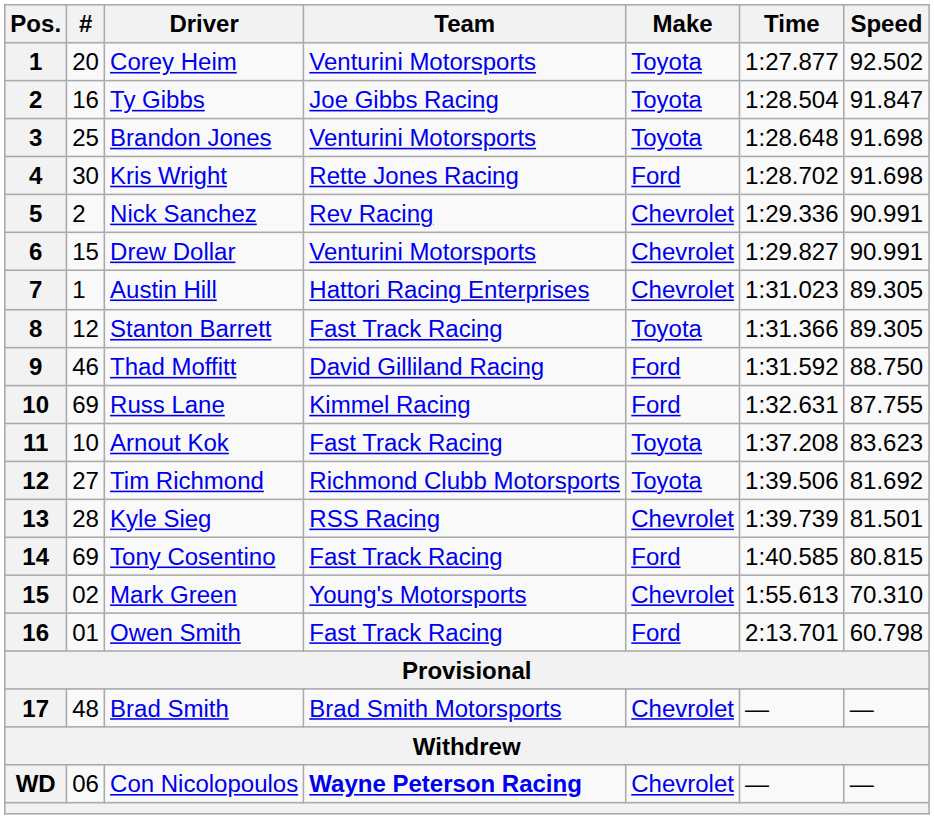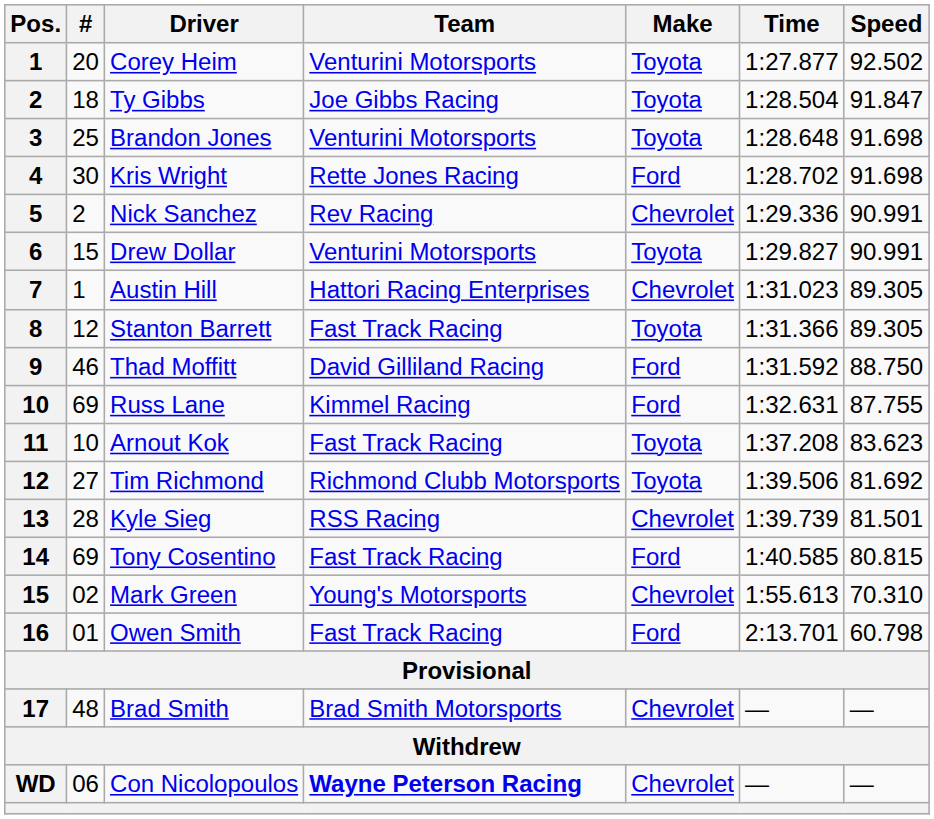Ty Gibbs | #: 16 -> 18
Drew Dollar | Make: Chevrolet -> Toyota
